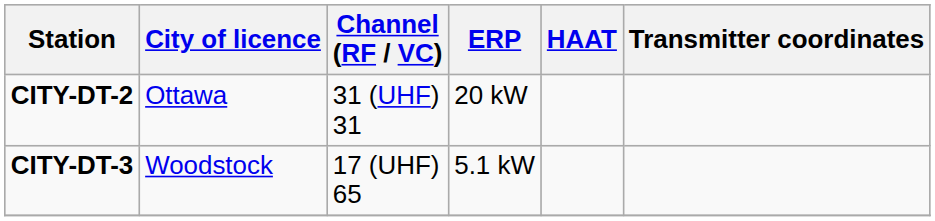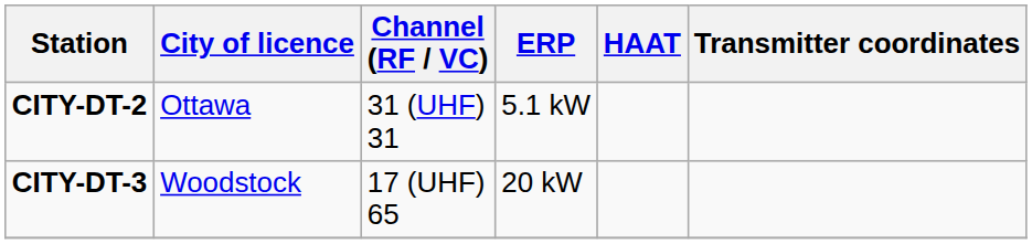CITY-DT-2 | ERP: 20 kW -> 5.1 kW
CITY-DT-3 | ERP: 5.1 kW -> 20 kW
